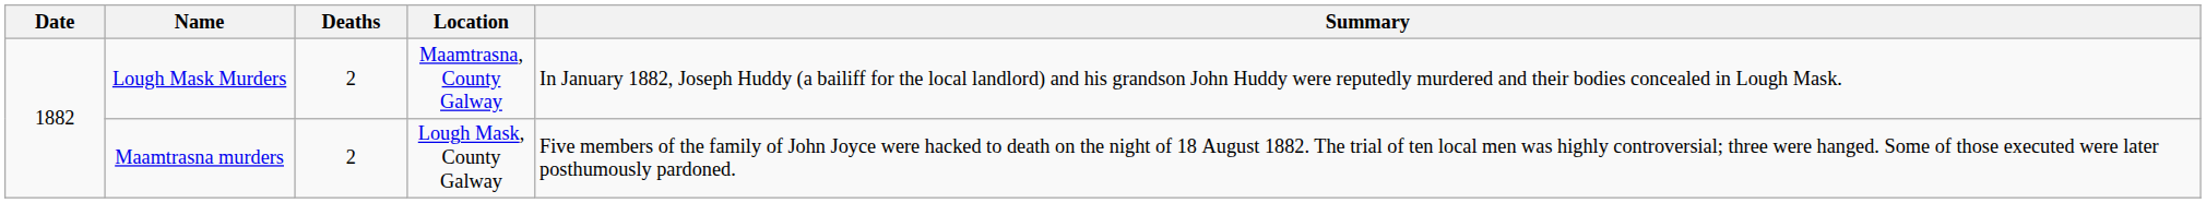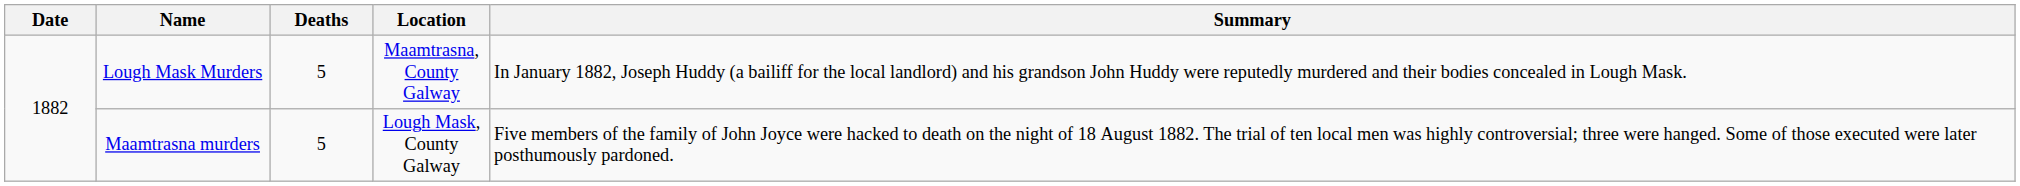Lough Mask Murders | Deaths: 2 -> 5
Maamtrasna murders | Deaths: 2 -> 5
